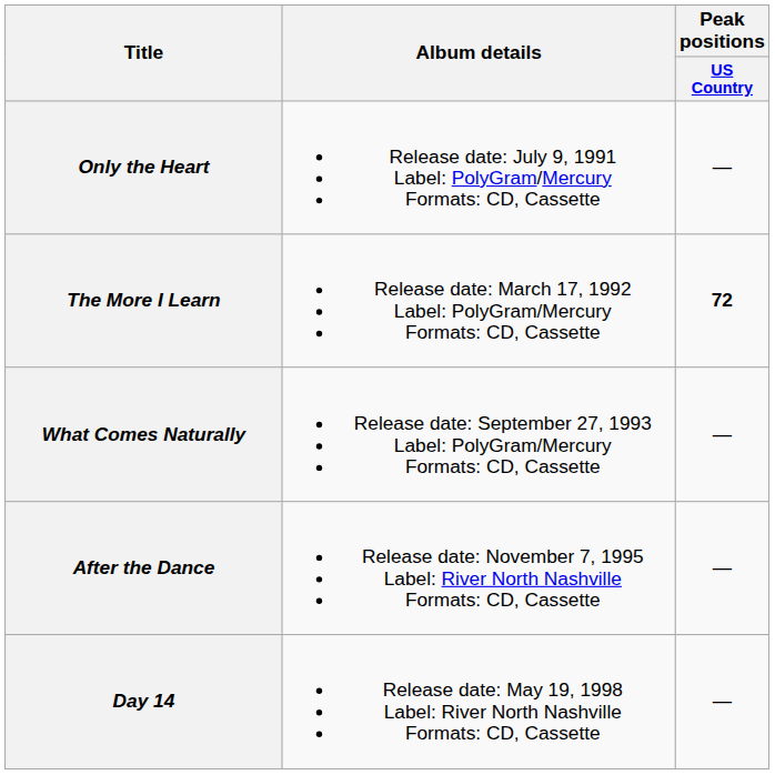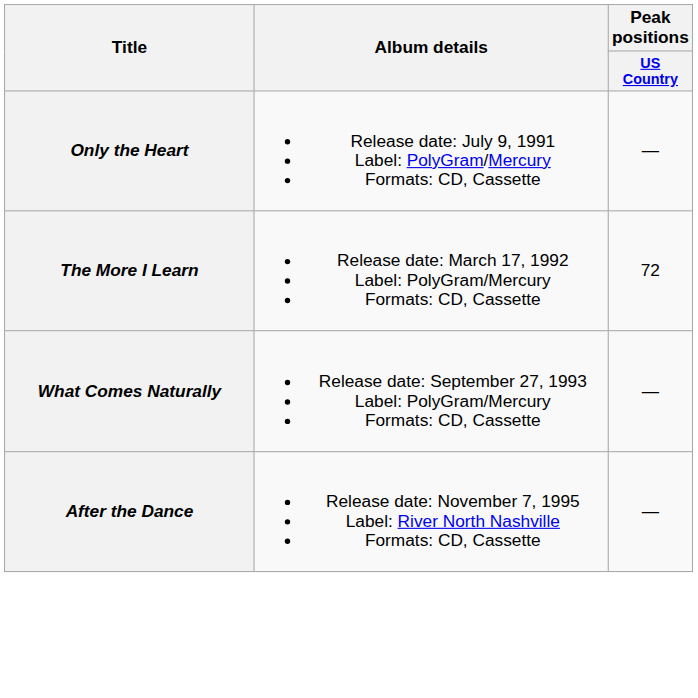The More I Learn | Peak positions / US Country: bold -> normal
- row: Day 14 | Release date: May 19, 1998 Label: River North Nashville Formats: CD, Cassette | —
